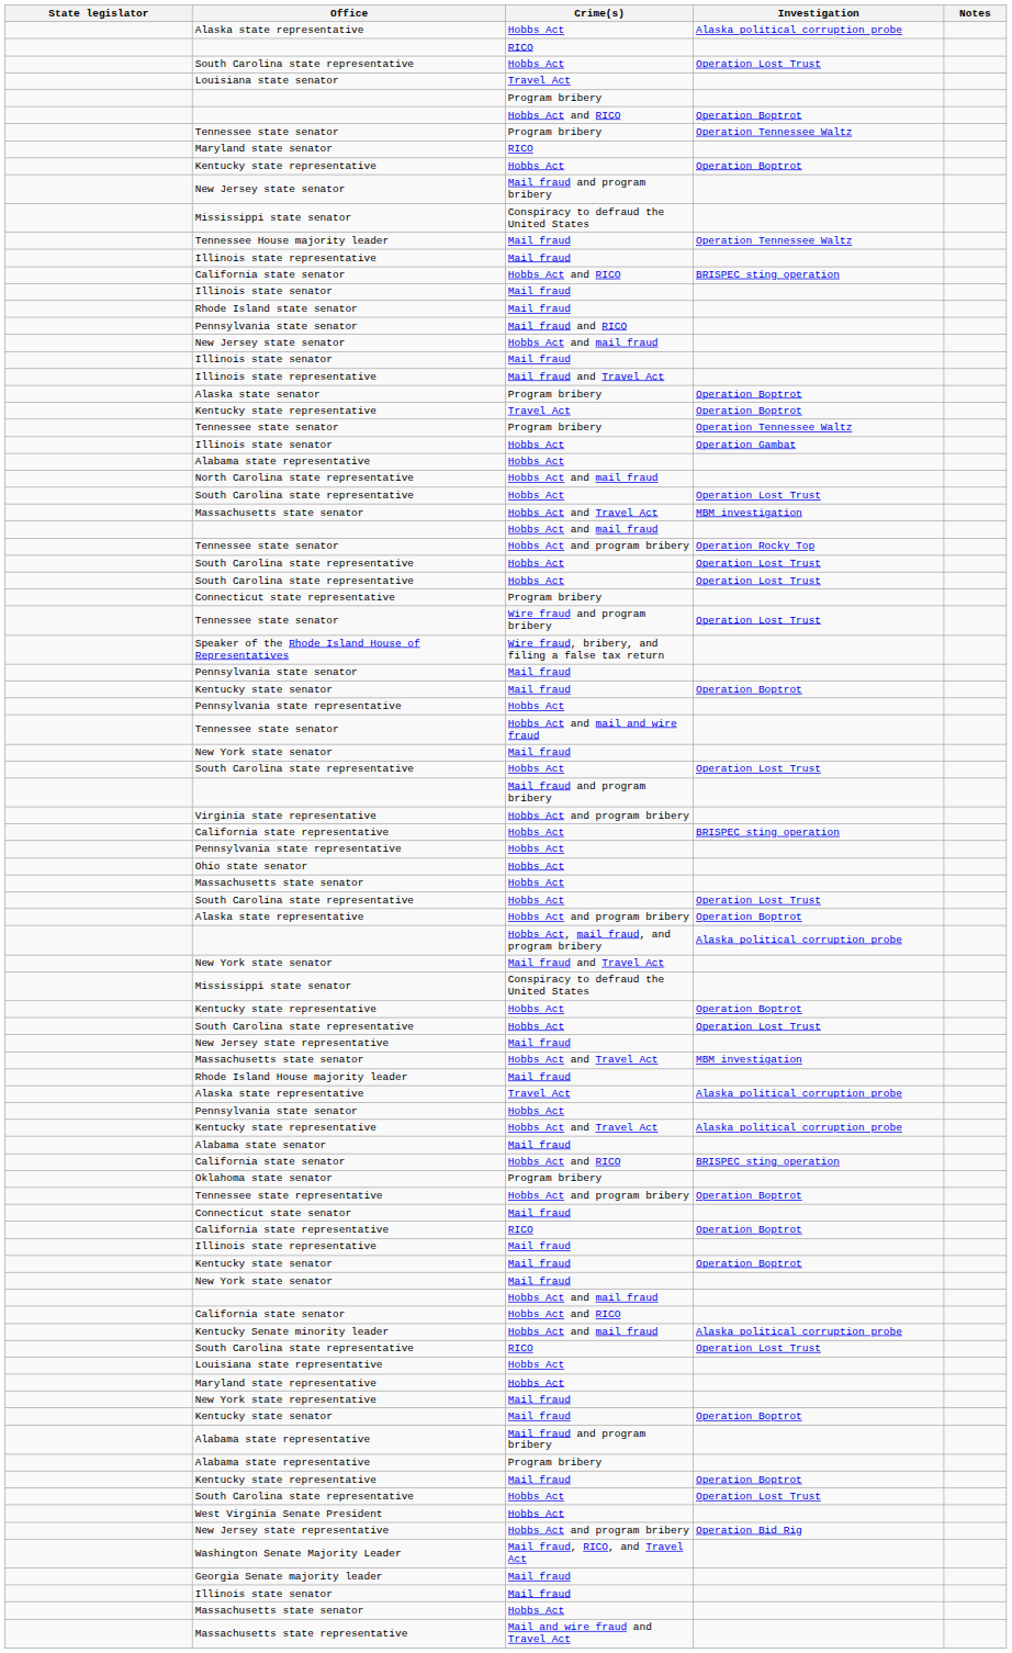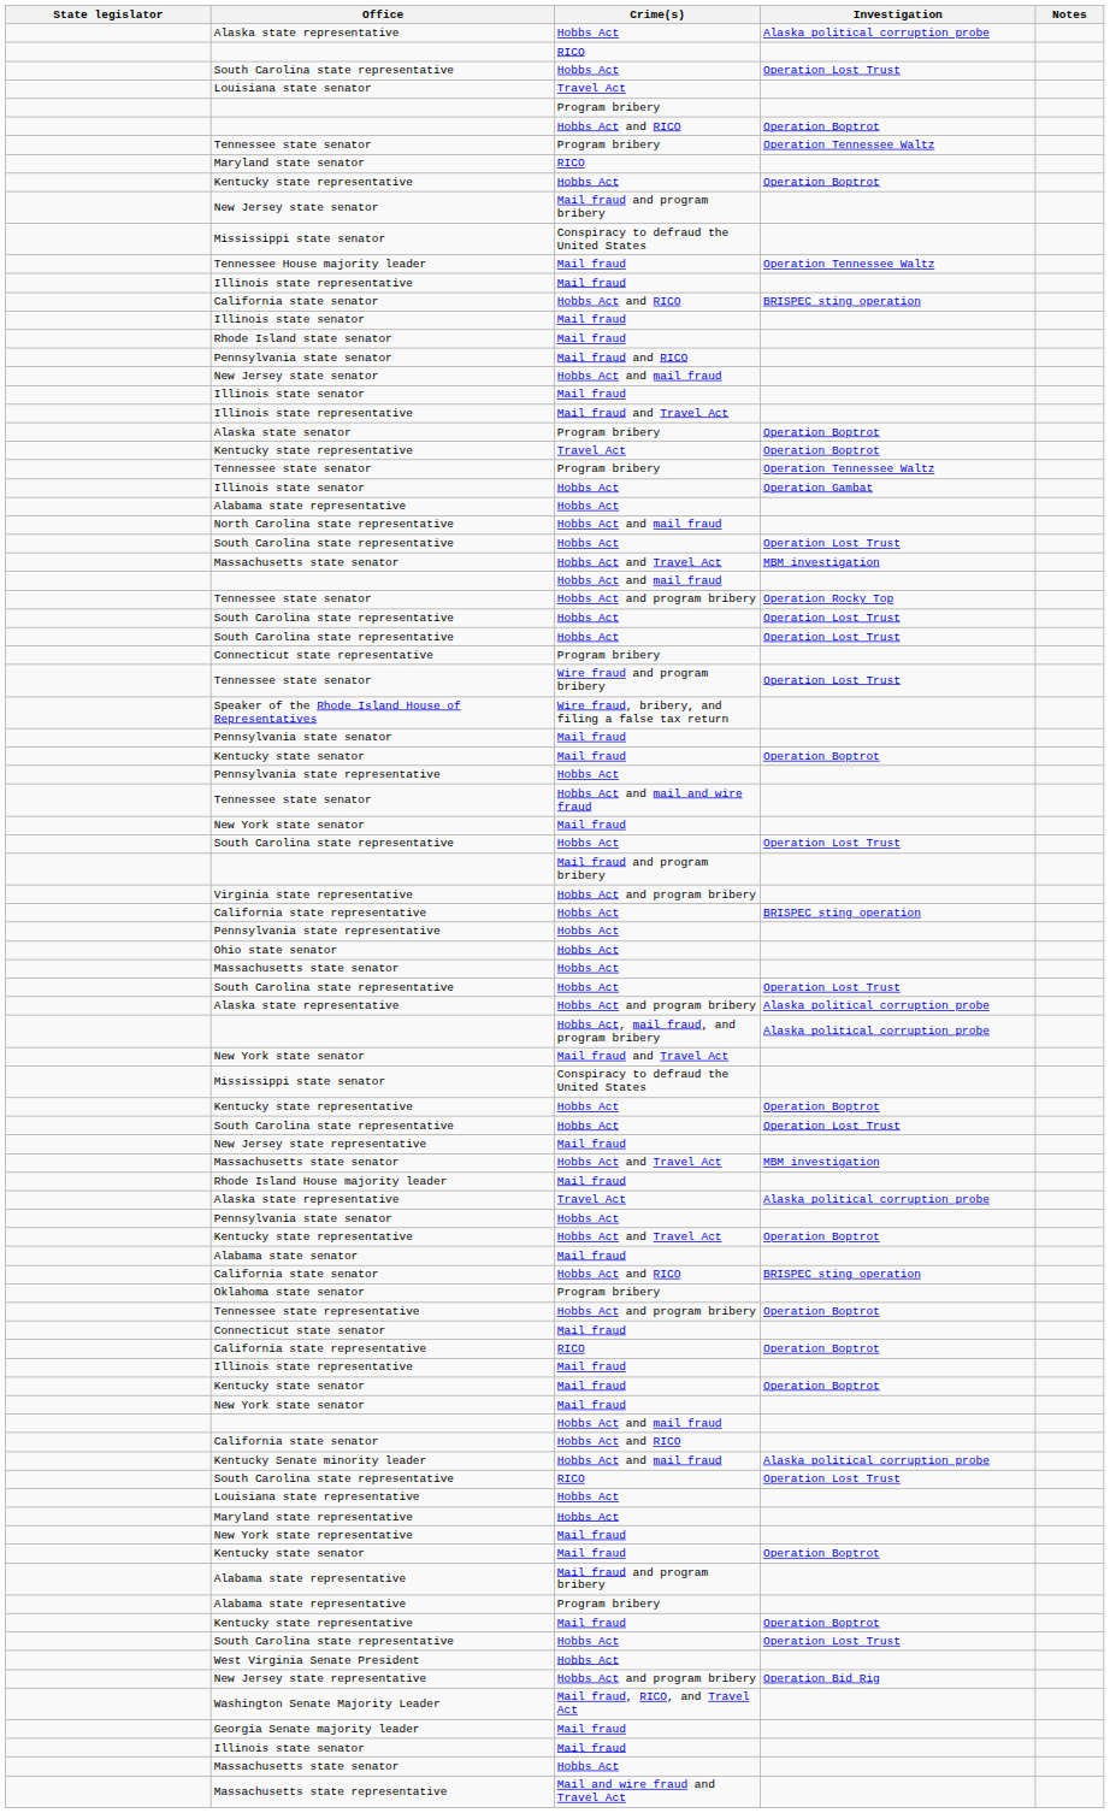Alaska state representative / Hobbs Act and program bribery | Investigation: Operation Boptrot -> Alaska political corruption probe
Kentucky state representative / Hobbs Act and Travel Act | Investigation: Alaska political corruption probe -> Operation Boptrot
